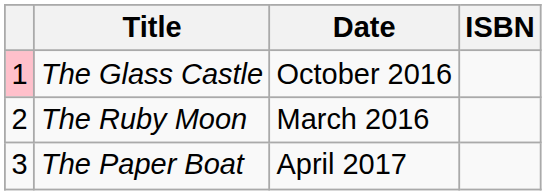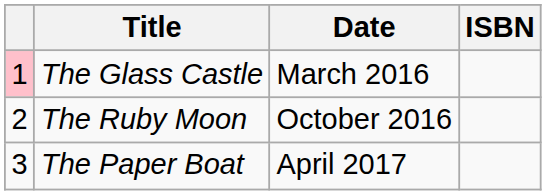The Glass Castle | Date: October 2016 -> March 2016
The Ruby Moon | Date: March 2016 -> October 2016
